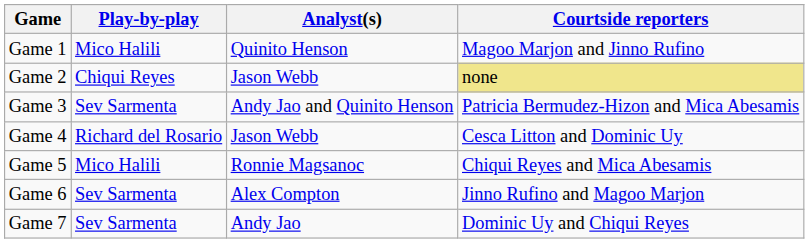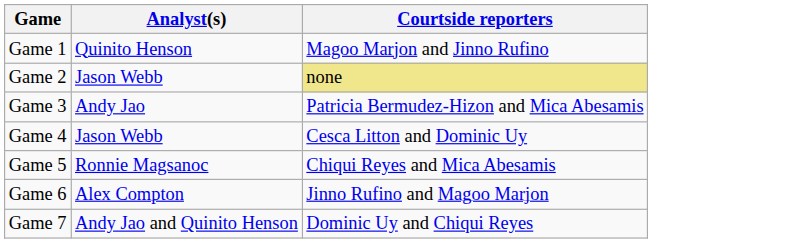- column: Play-by-play | Mico Halili | Chiqui Reyes | Sev Sarmenta | Richard del Rosario | Mico Halili | Sev Sarmenta | Sev Sarmenta
Game 3 | Analyst(s): Andy Jao and Quinito Henson -> Andy Jao
Game 7 | Analyst(s): Andy Jao -> Andy Jao and Quinito Henson
